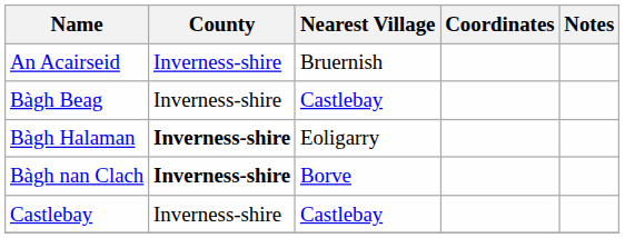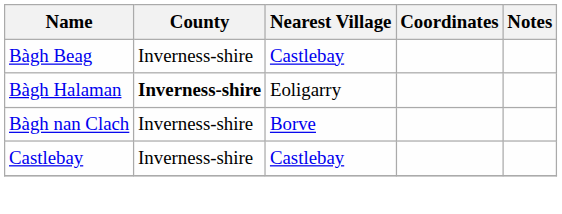- row: An Acairseid | Inverness-shire | Bruernish
Bàgh nan Clach | County: bold -> normal
